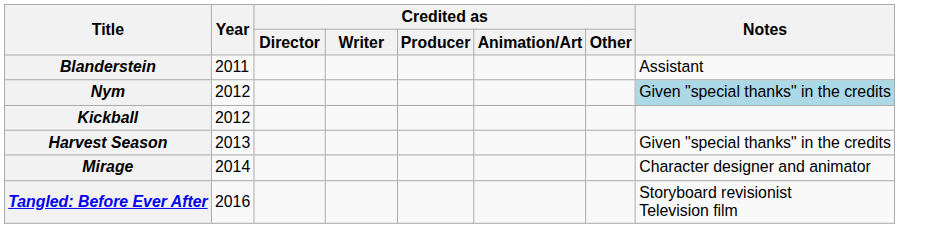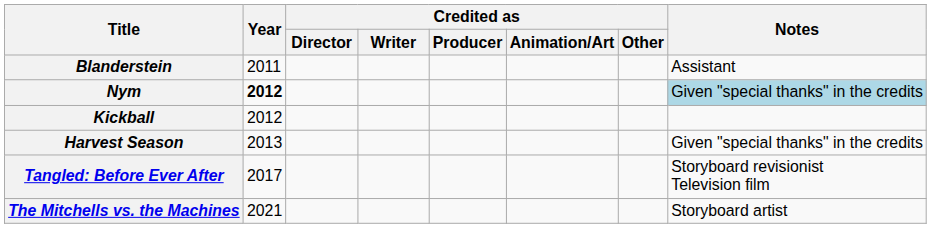Nym | Year: normal -> bold
- row: Mirage | 2014 | Character designer and animator
Tangled: Before Ever After | Year: 2016 -> 2017
+ row: The Mitchells vs. the Machines | 2021 | Storyboard artist
